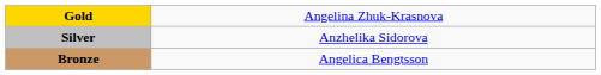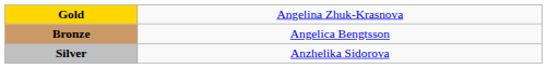rows swapped: Silver <-> Bronze
